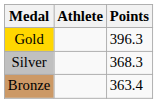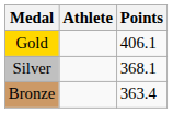Gold | Points: 396.3 -> 406.1
Silver | Points: 368.3 -> 368.1
